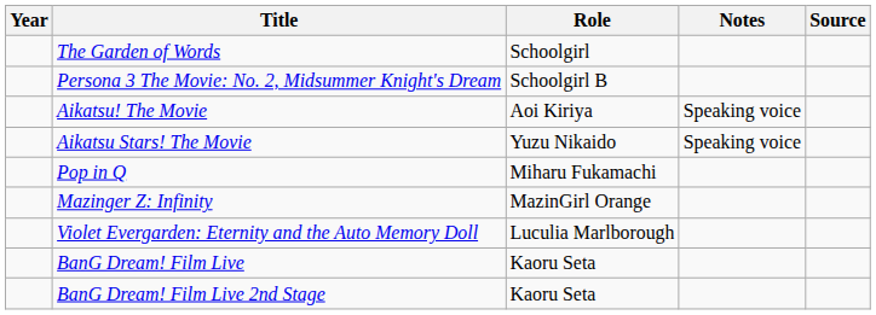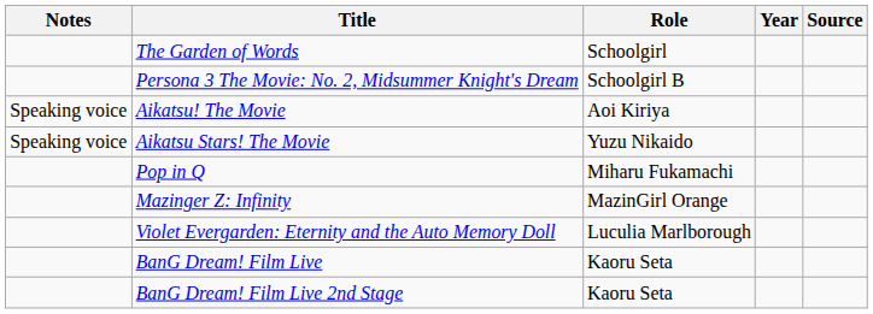columns swapped: Year <-> Notes
